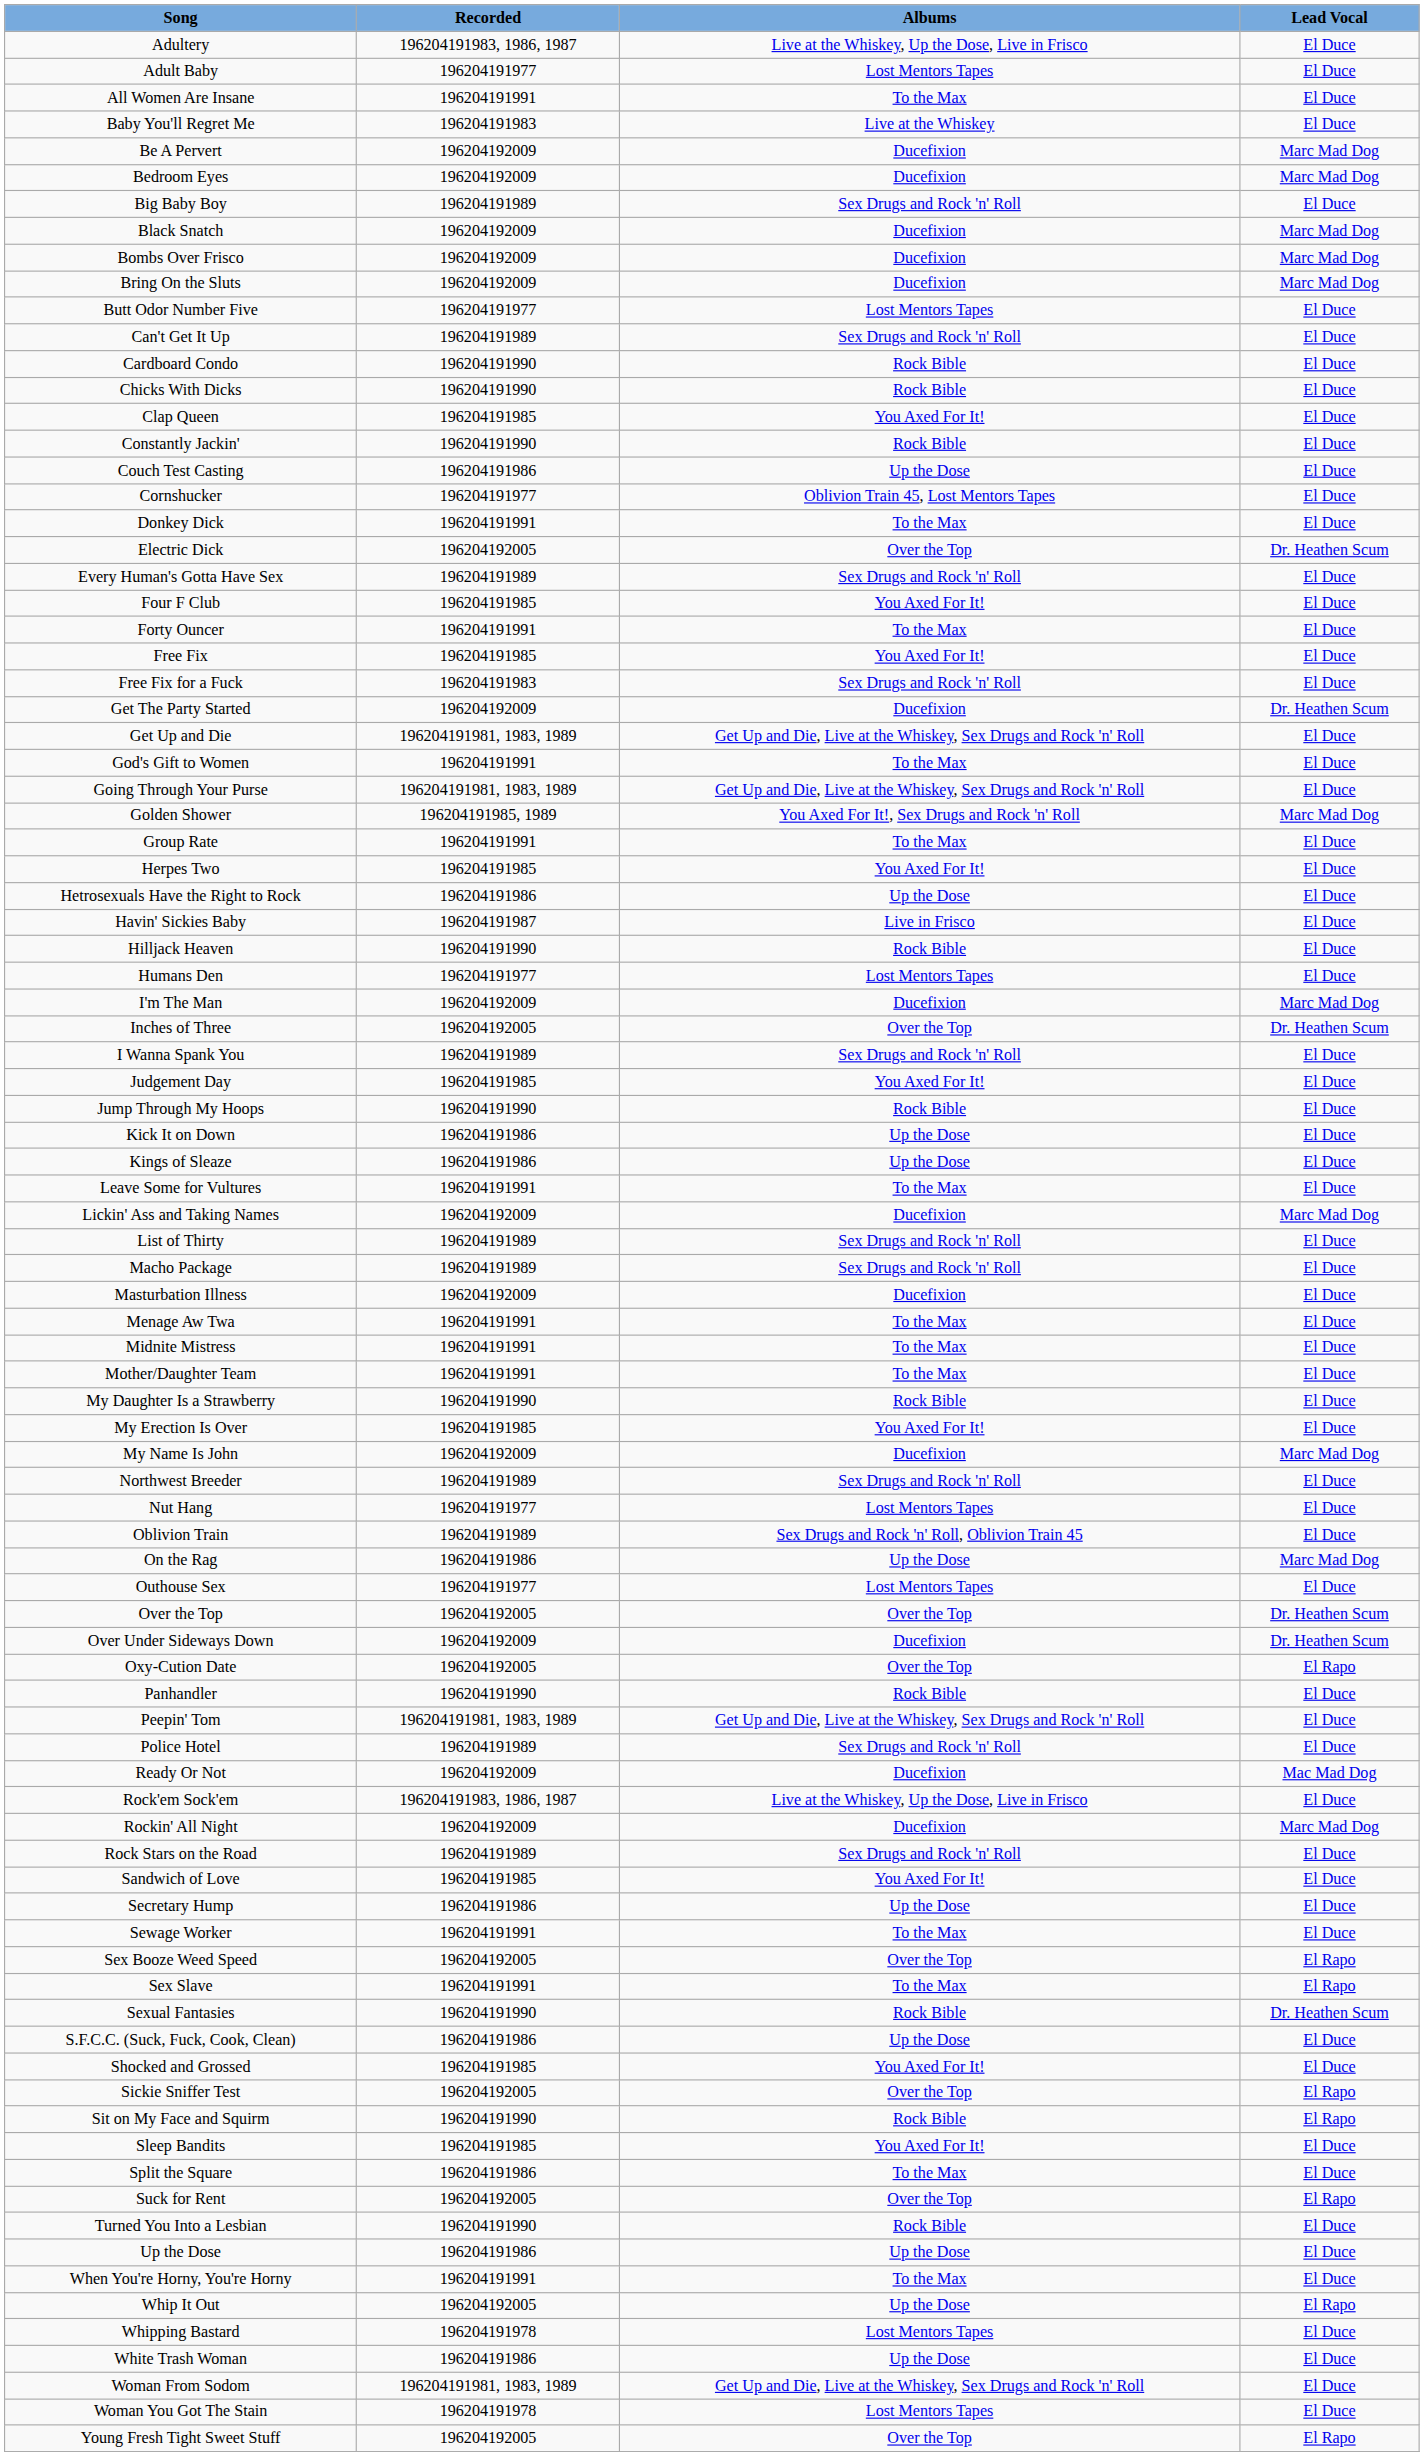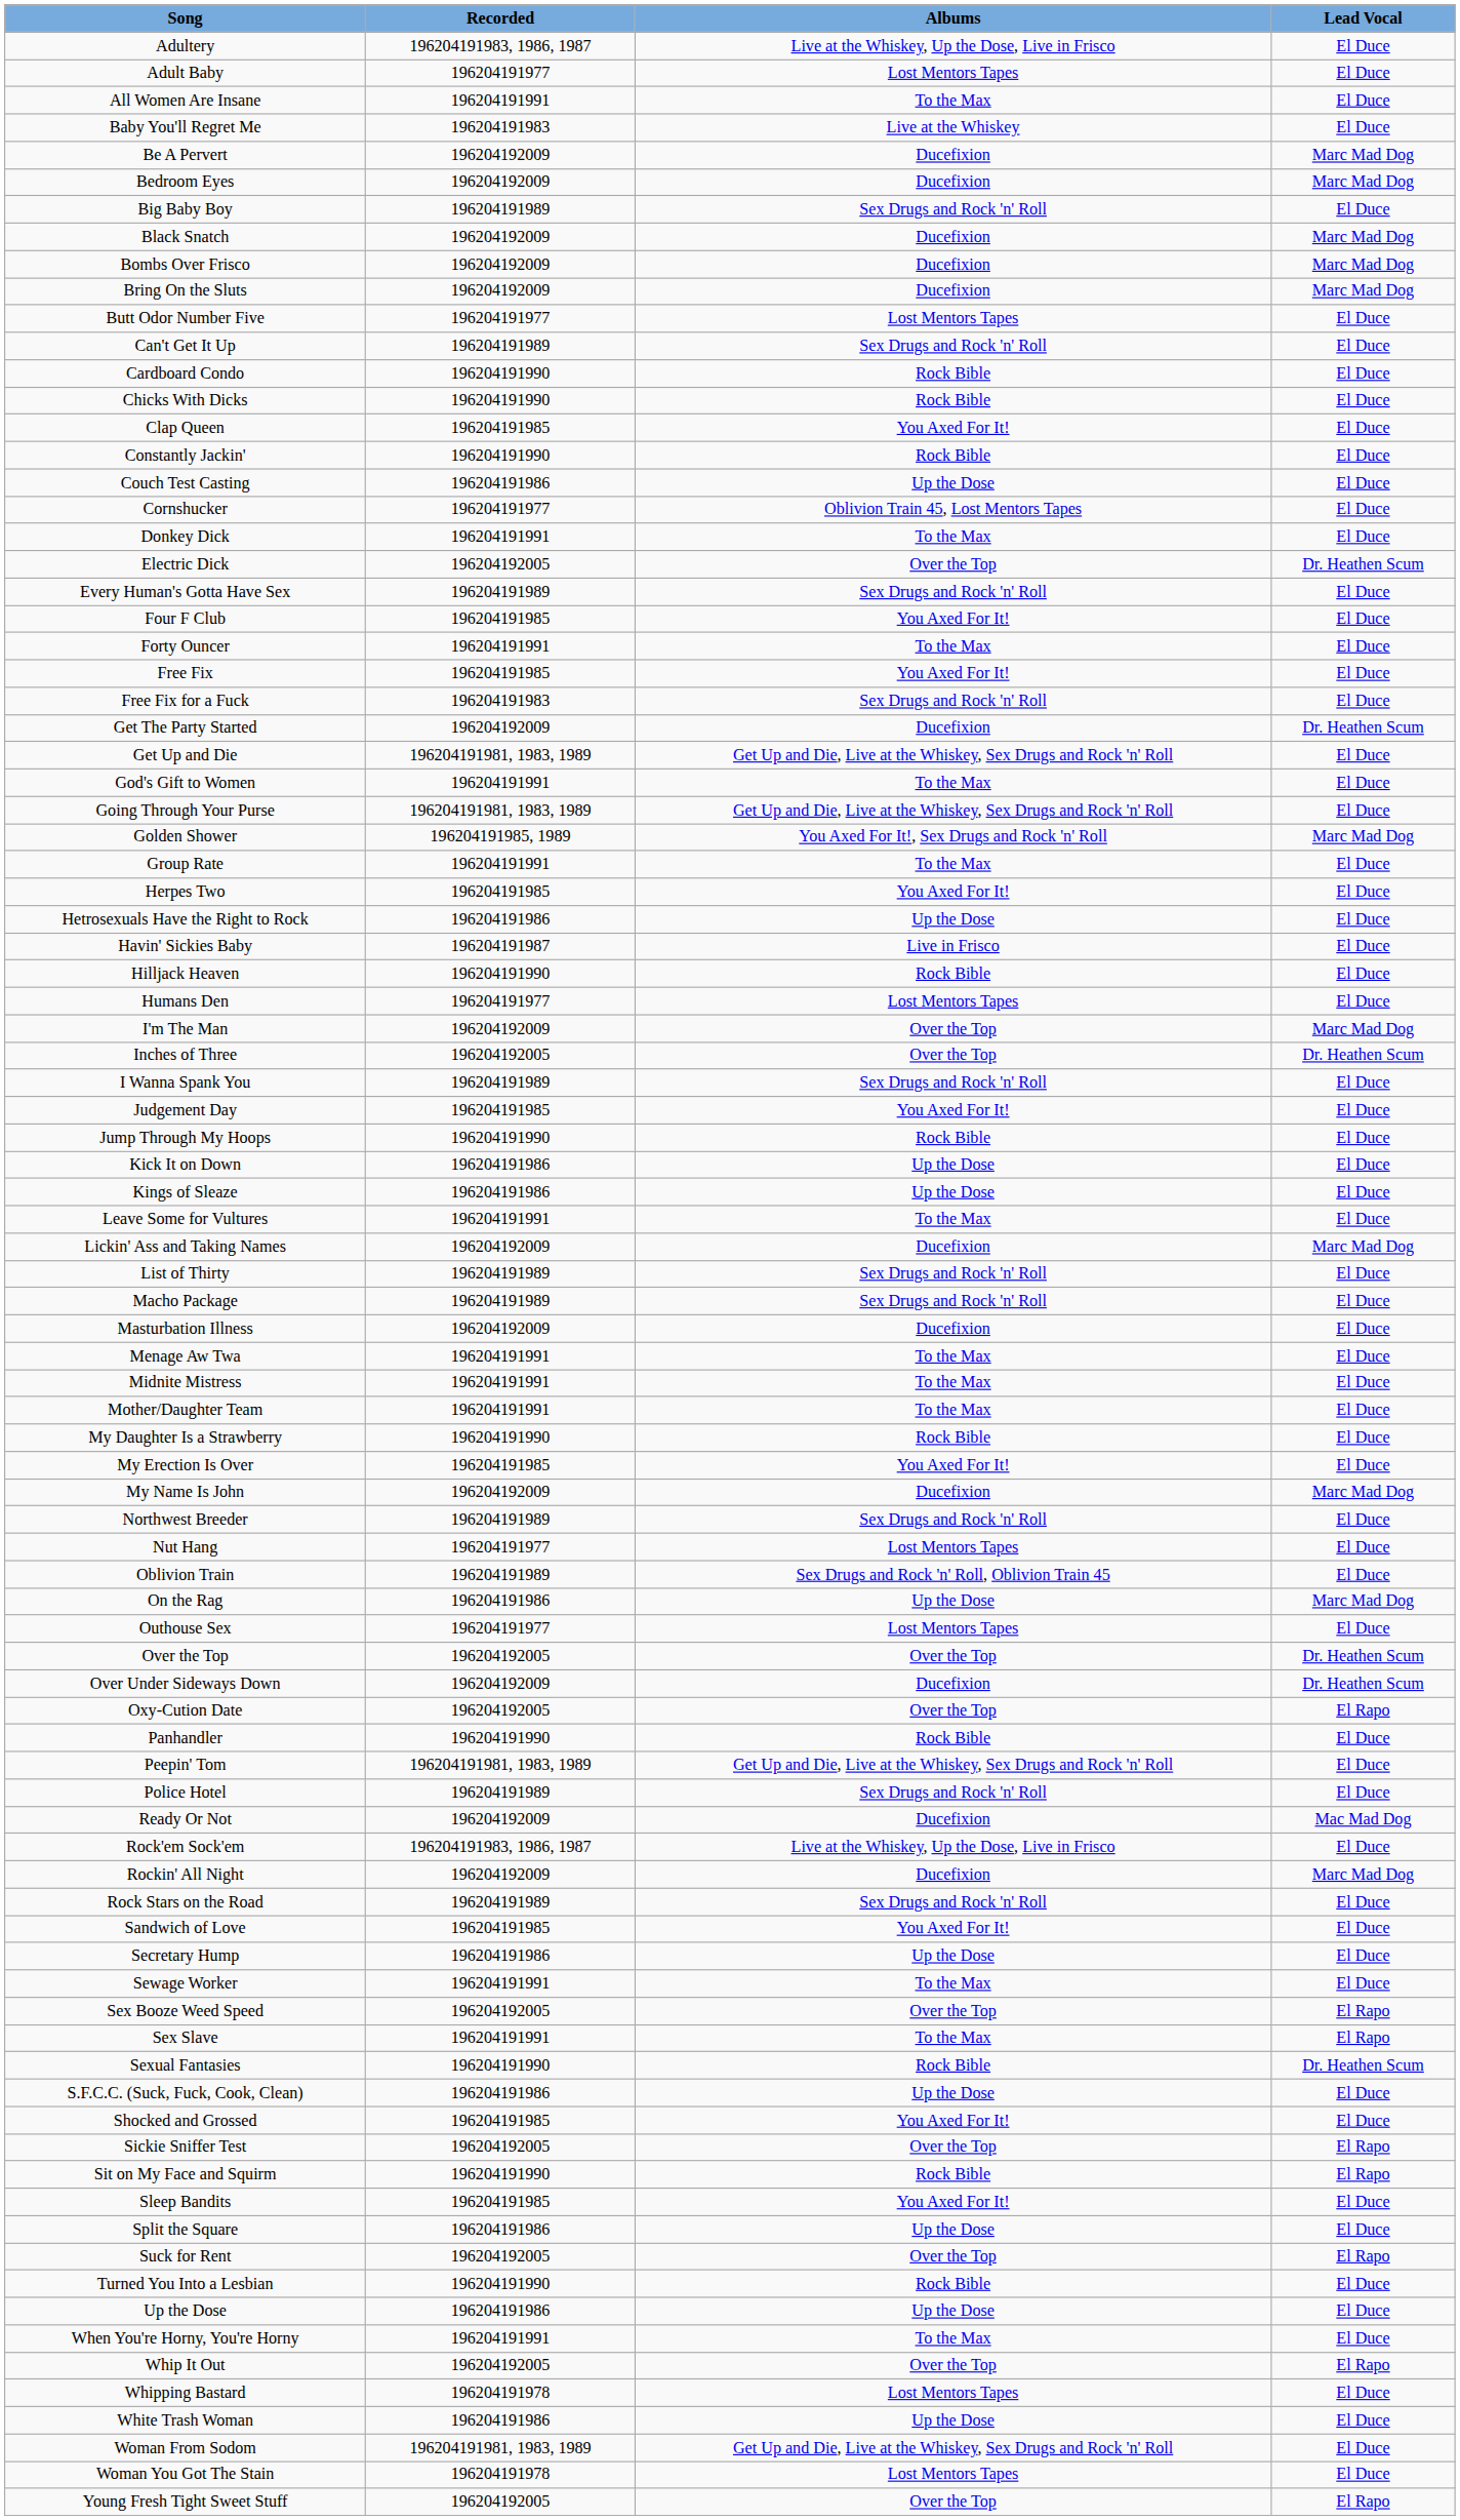I'm The Man | Albums: Ducefixion -> Over the Top
Split the Square | Albums: To the Max -> Up the Dose
Whip It Out | Albums: Up the Dose -> Over the Top
